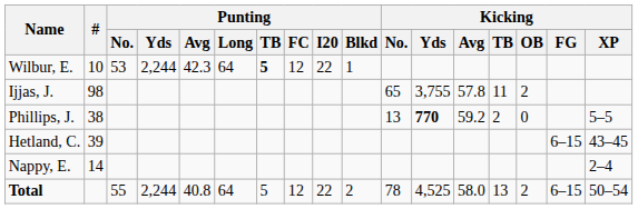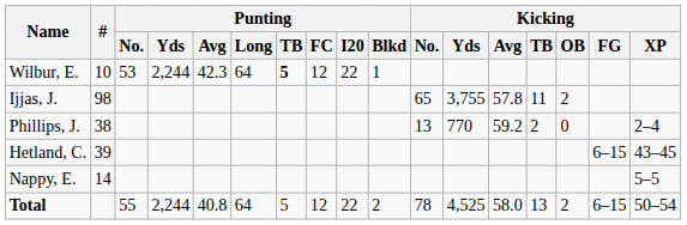Phillips, J. | Kicking / Yds: bold -> normal
Phillips, J. | Kicking / XP: 5–5 -> 2–4
Nappy, E. | Kicking / XP: 2–4 -> 5–5
